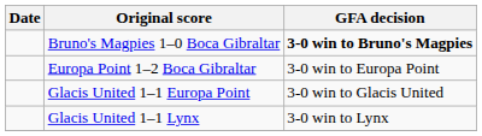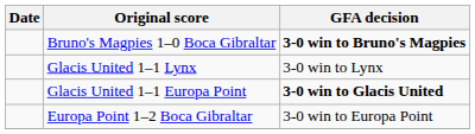rows swapped: Glacis United 1–1 Lynx <-> Europa Point 1–2 Boca Gibraltar
Glacis United 1–1 Europa Point | GFA decision: normal -> bold
